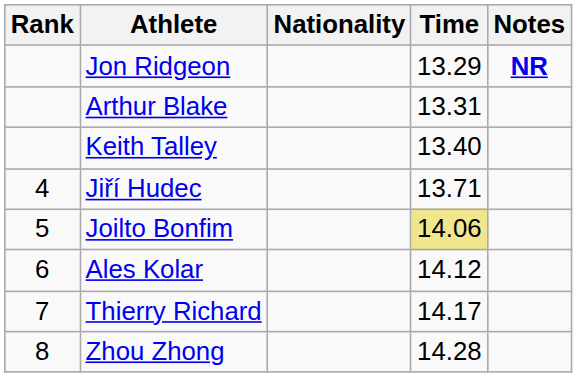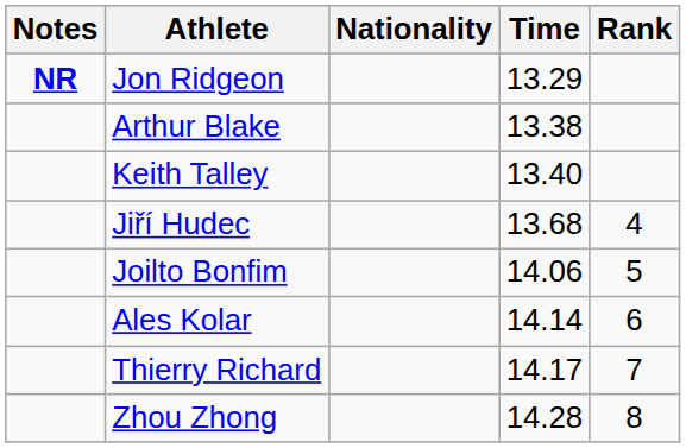columns swapped: Rank <-> Notes
Arthur Blake | Time: 13.31 -> 13.38
Jiří Hudec | Time: 13.71 -> 13.68
Joilto Bonfim | Time: khaki background -> no background
Ales Kolar | Time: 14.12 -> 14.14
